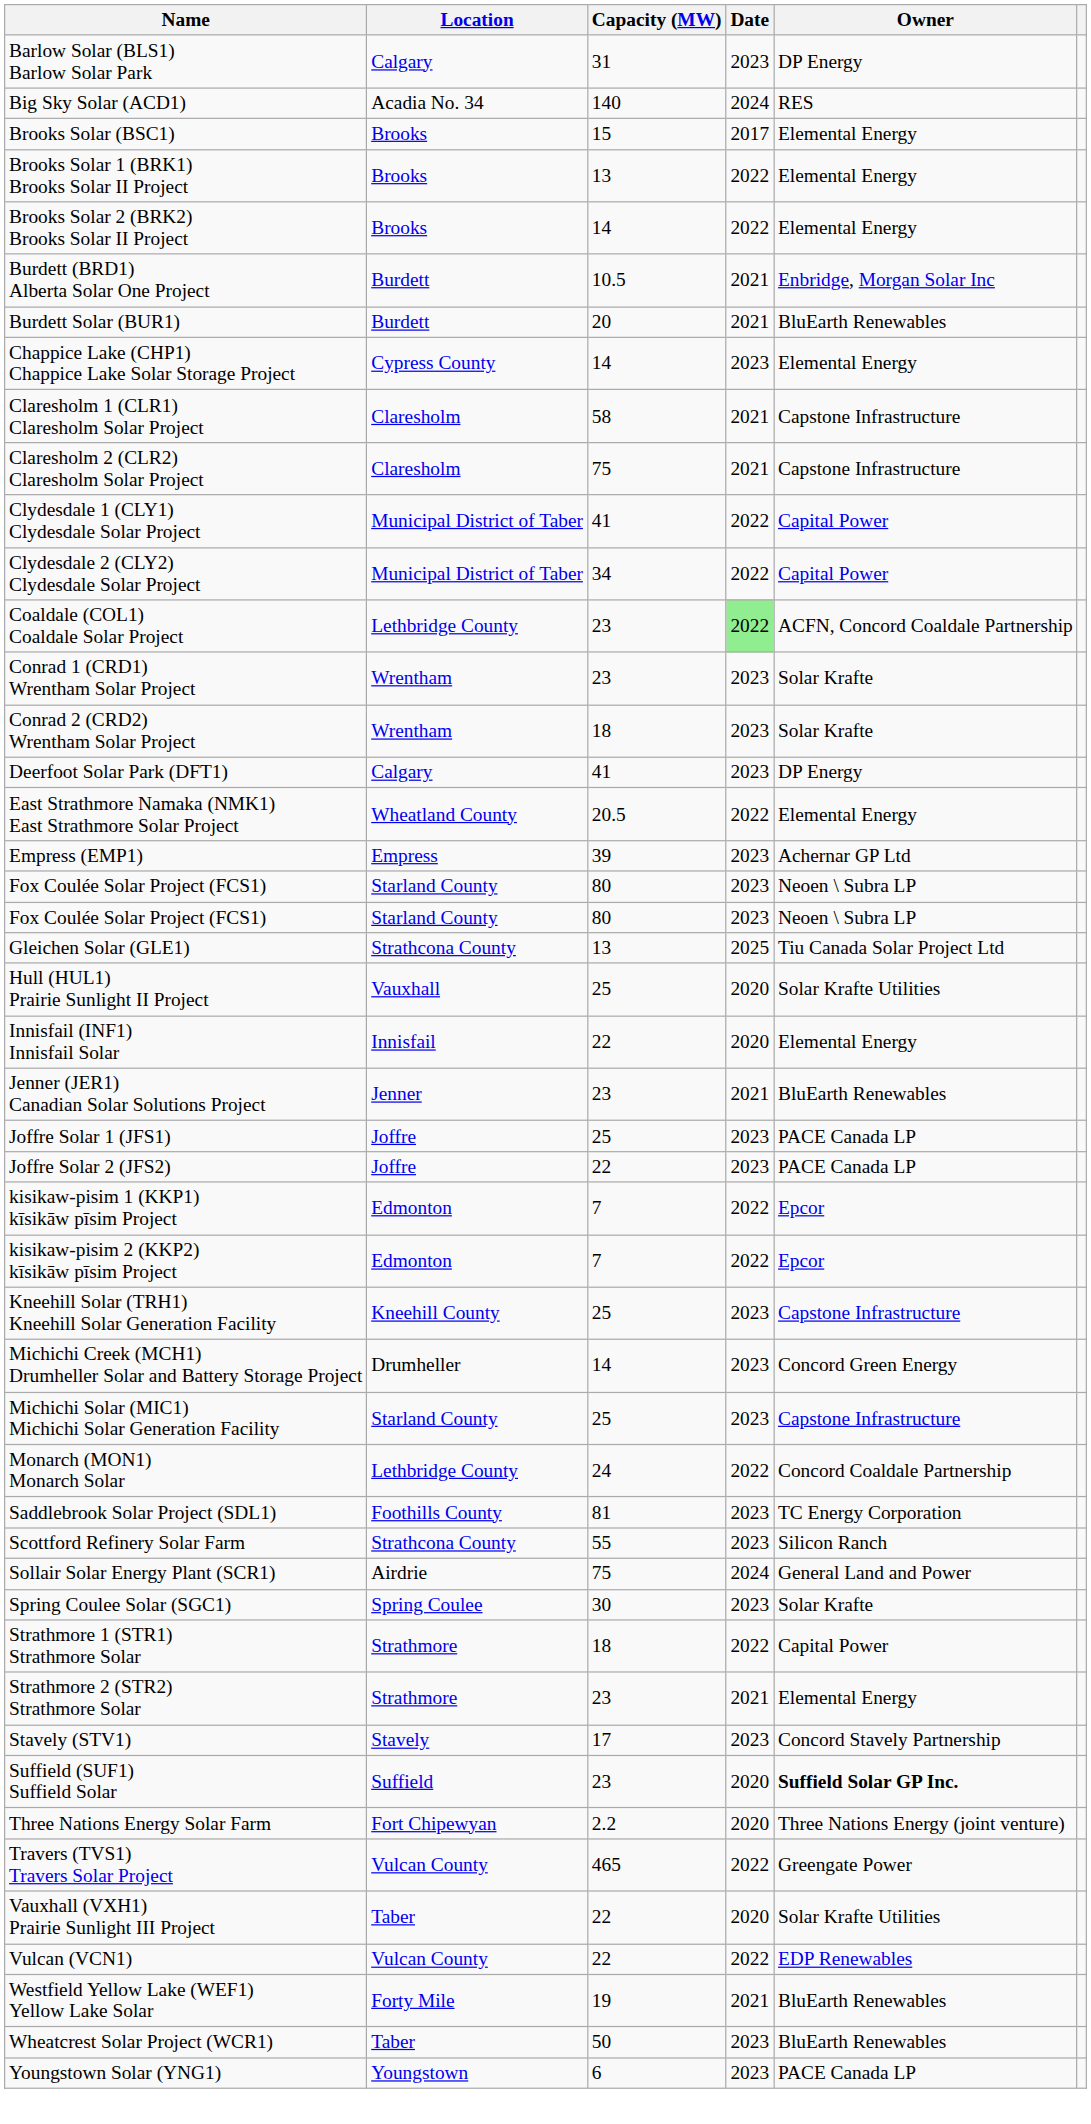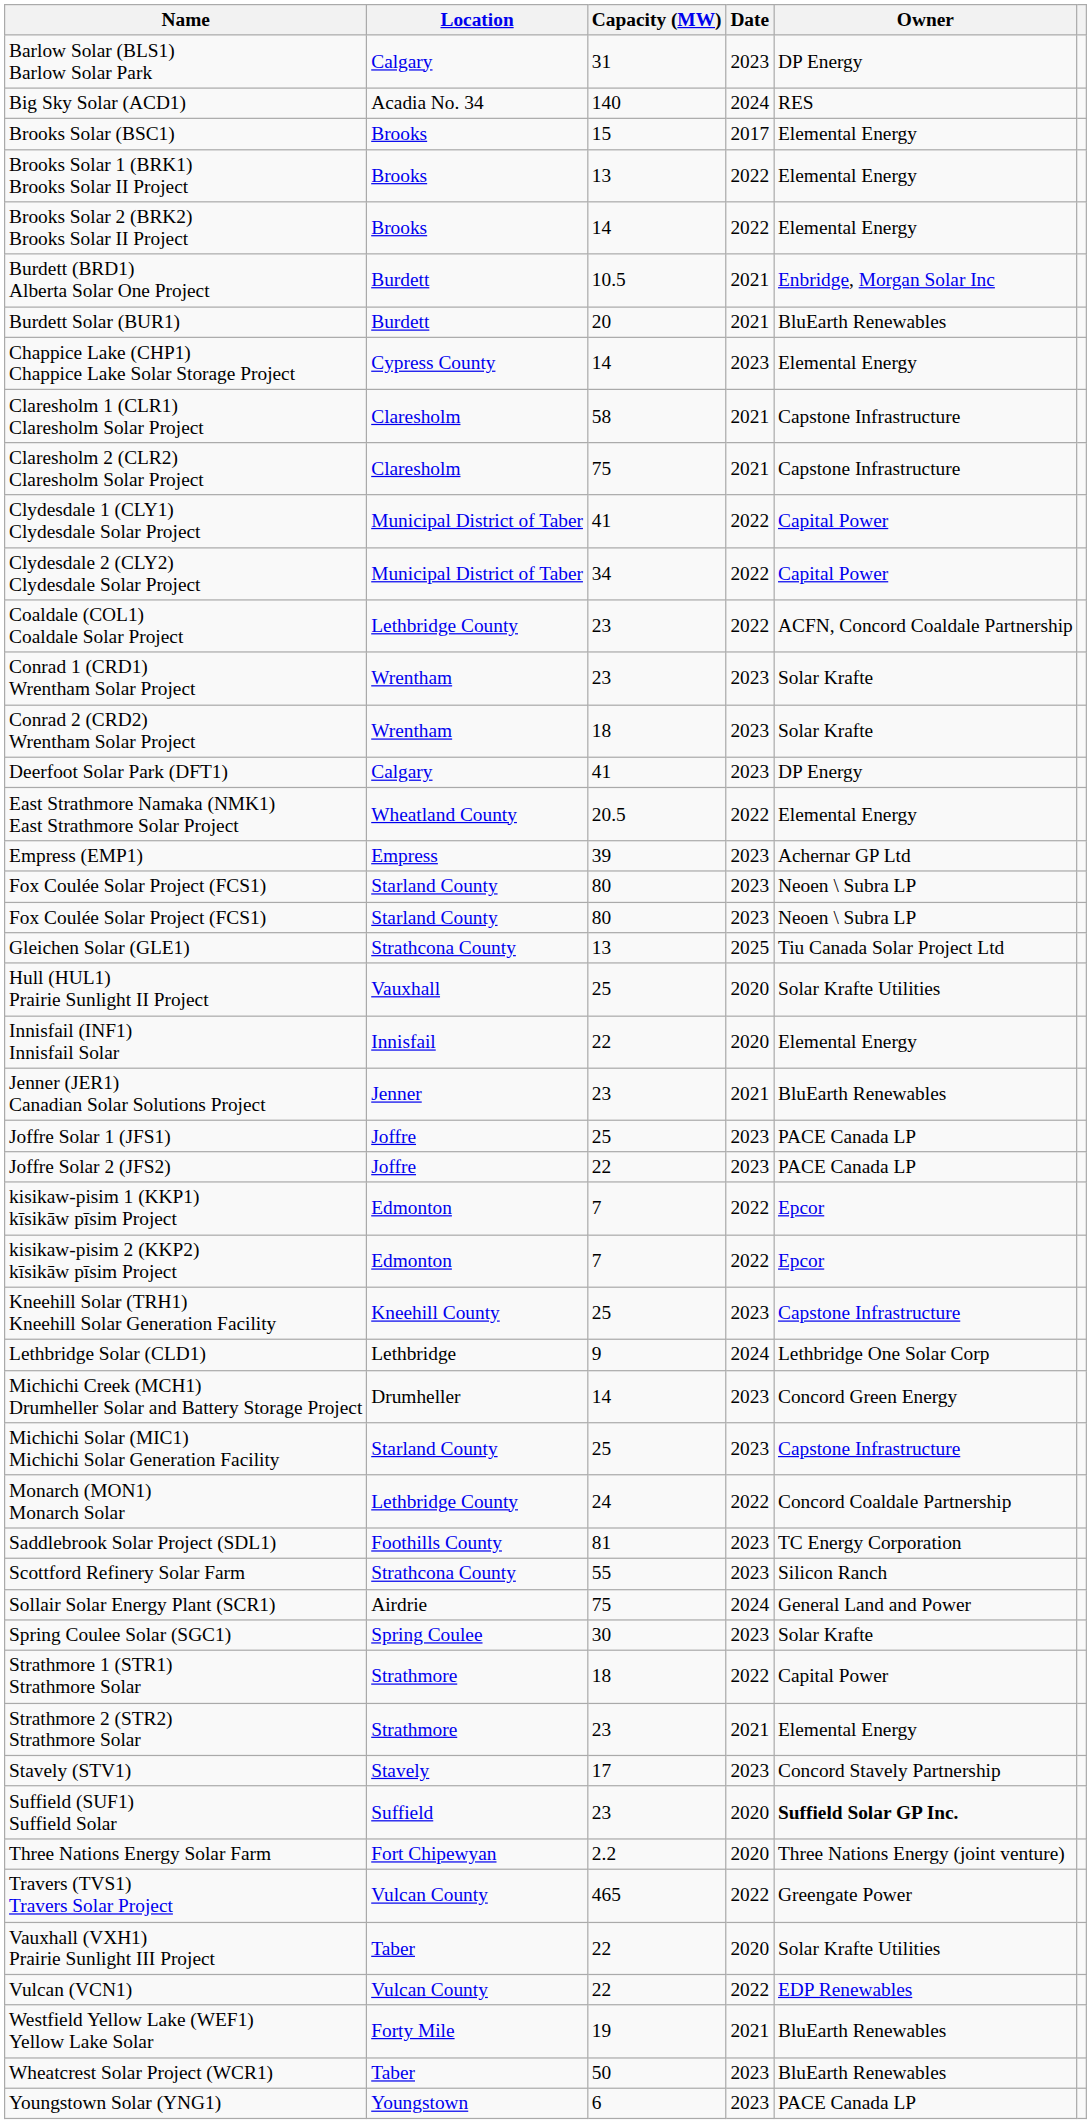Coaldale (COL1) Coaldale Solar Project | Date: lightgreen background -> no background
+ row: Lethbridge Solar (CLD1) | Lethbridge | 9 | 2024 | Lethbridge One Solar Corp
